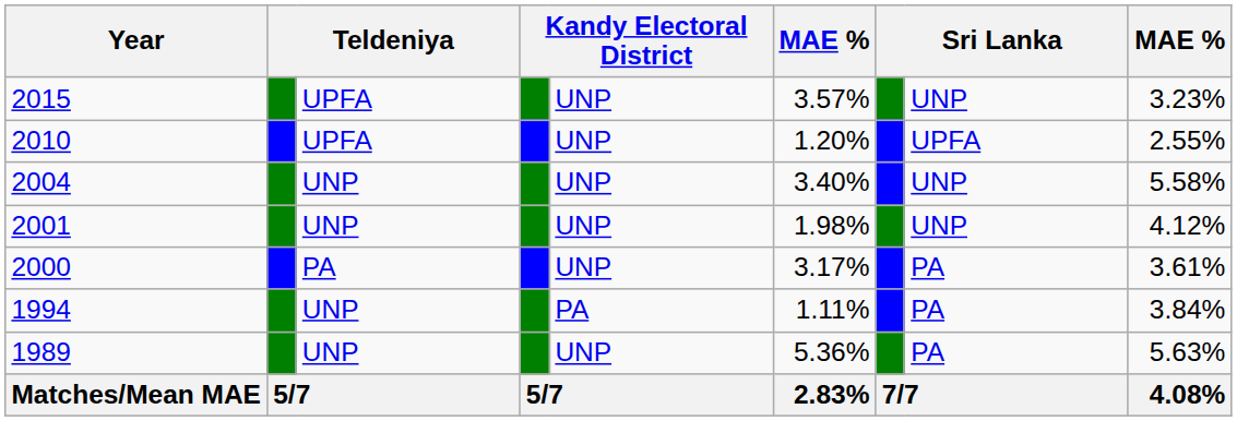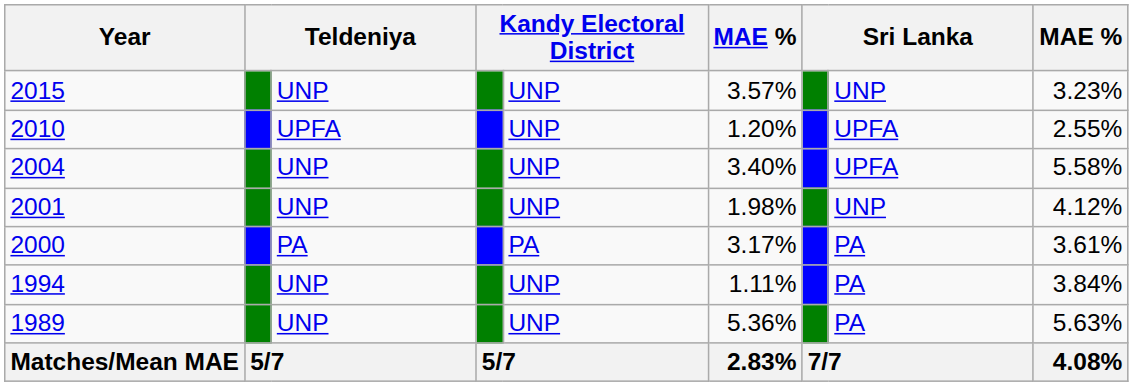2015 | column 3: UPFA -> UNP
2004 | column 8: UNP -> UPFA
2000 | column 5: UNP -> PA
1994 | column 5: PA -> UNP
